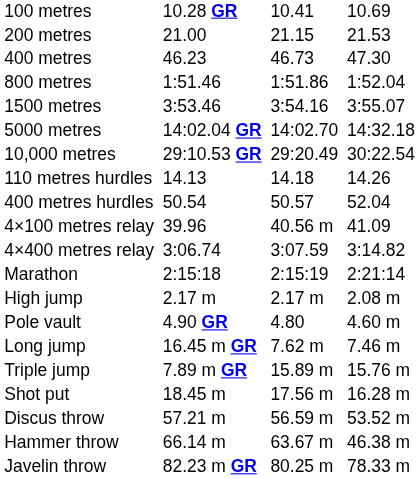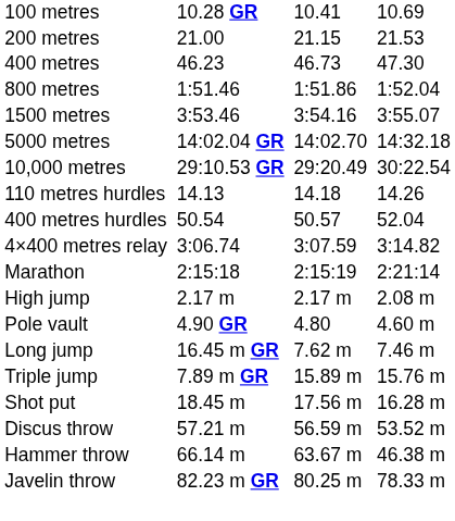- row: 4×100 metres relay | 39.96 | 40.56 m | 41.09
